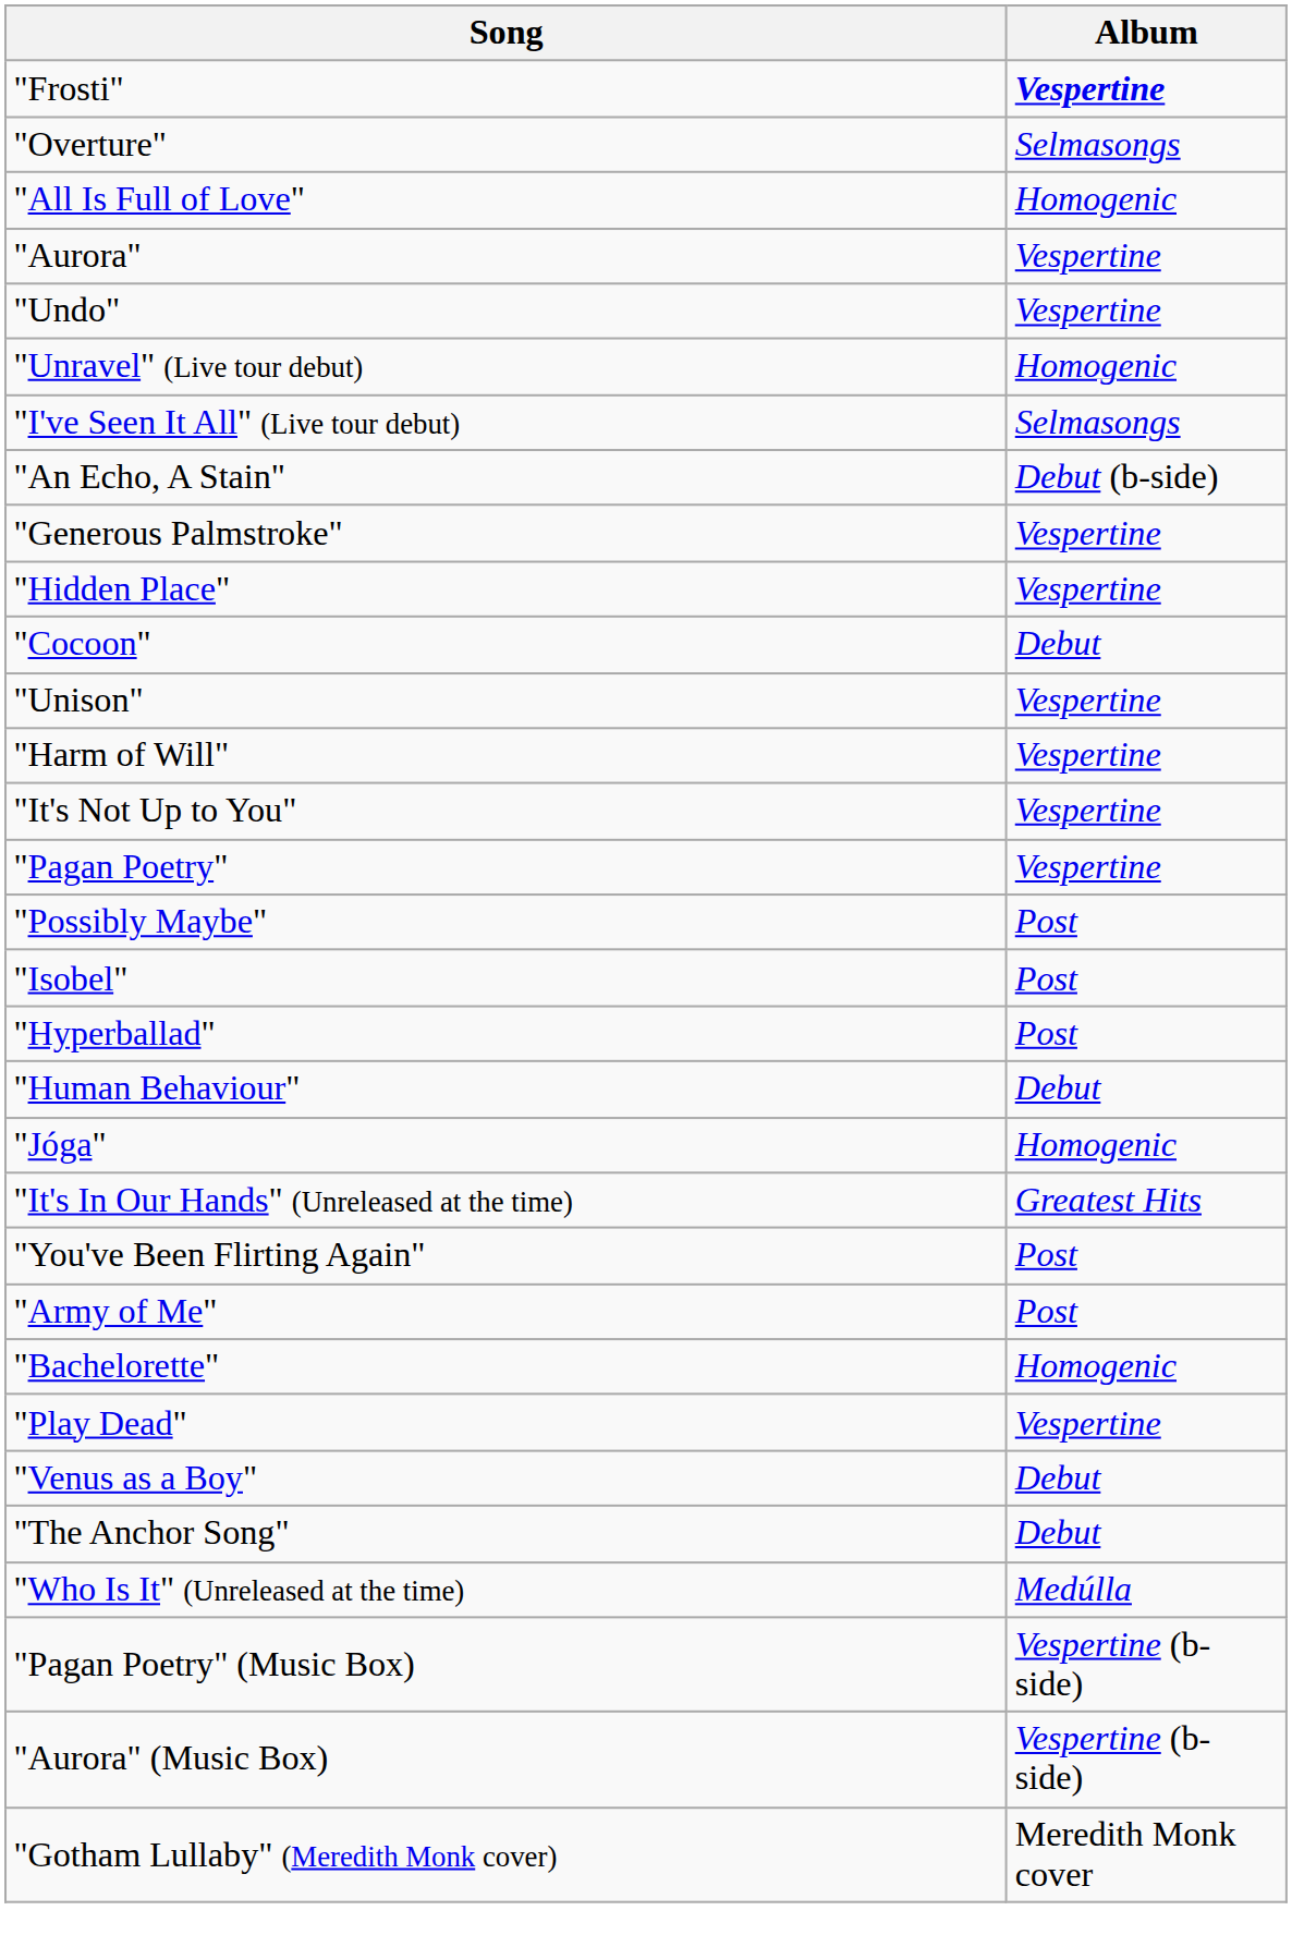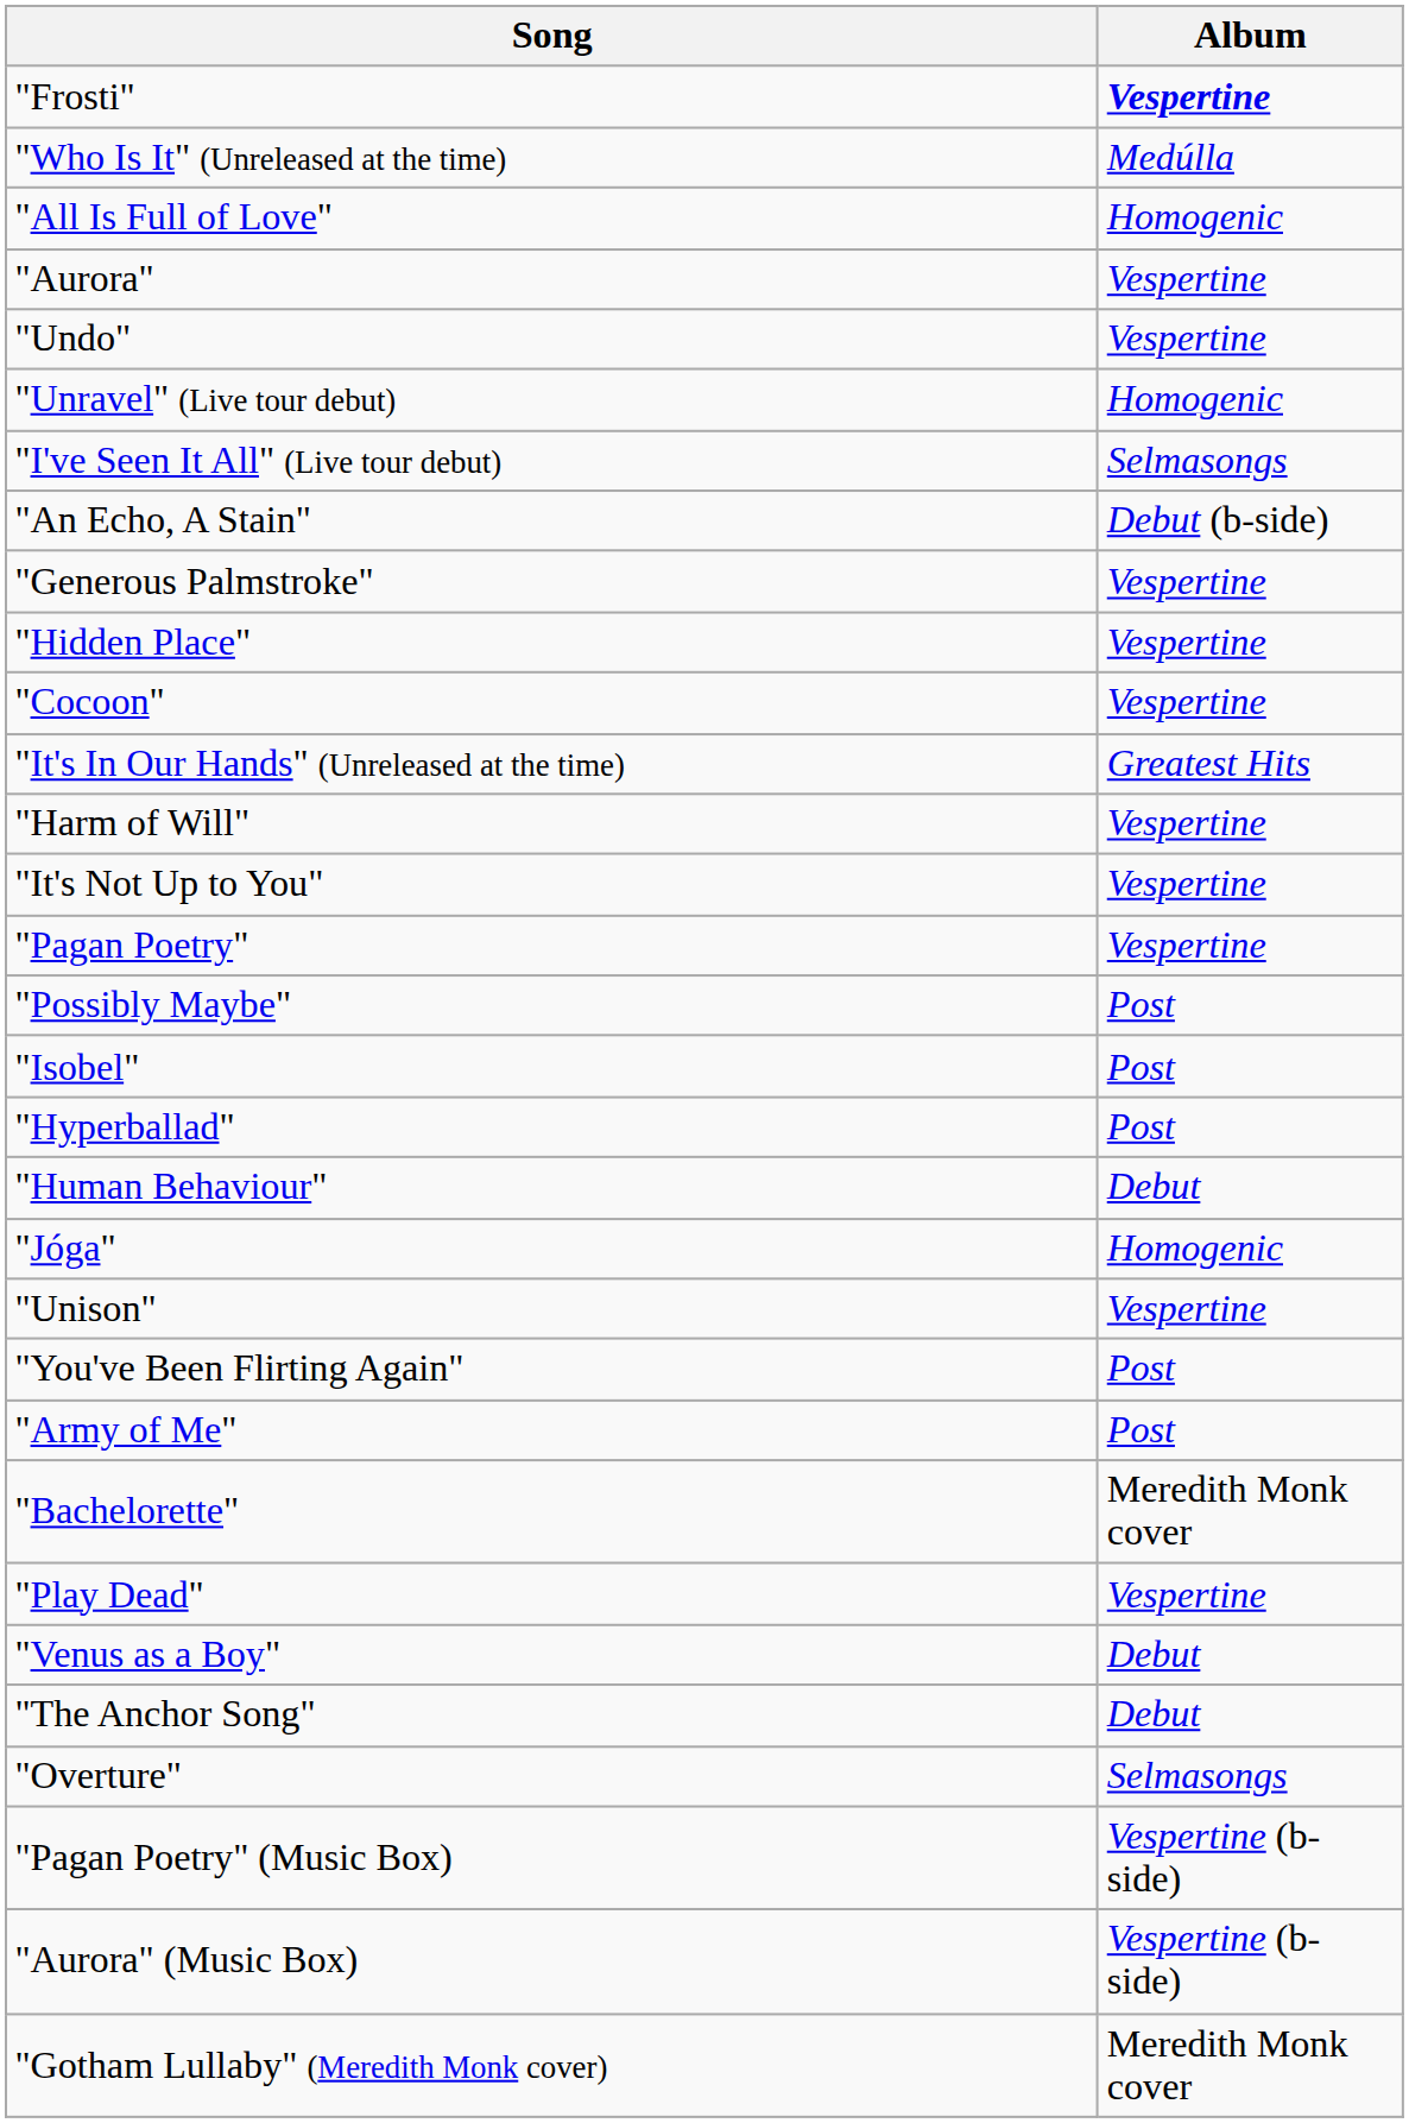rows swapped: "Overture" <-> "Who Is It" (Unreleased at the time)
"Cocoon" | Album: Debut -> Vespertine
rows swapped: "Unison" <-> "It's In Our Hands" (Unreleased at the time)
"Bachelorette" | Album: Homogenic -> Meredith Monk cover
